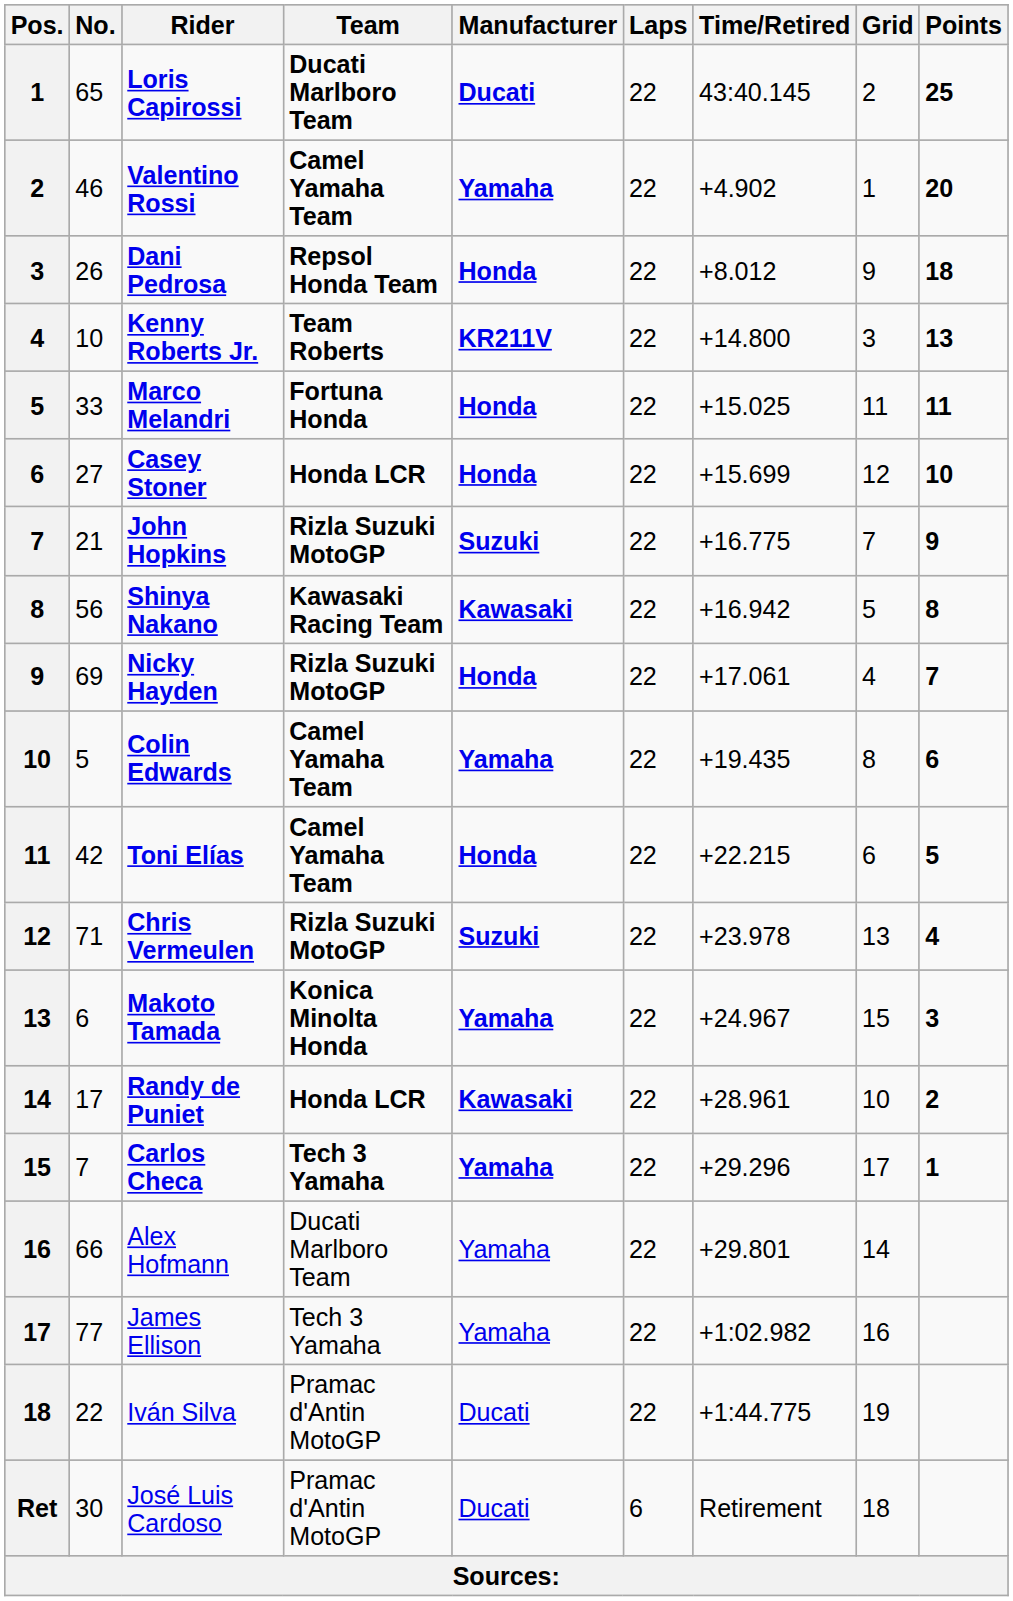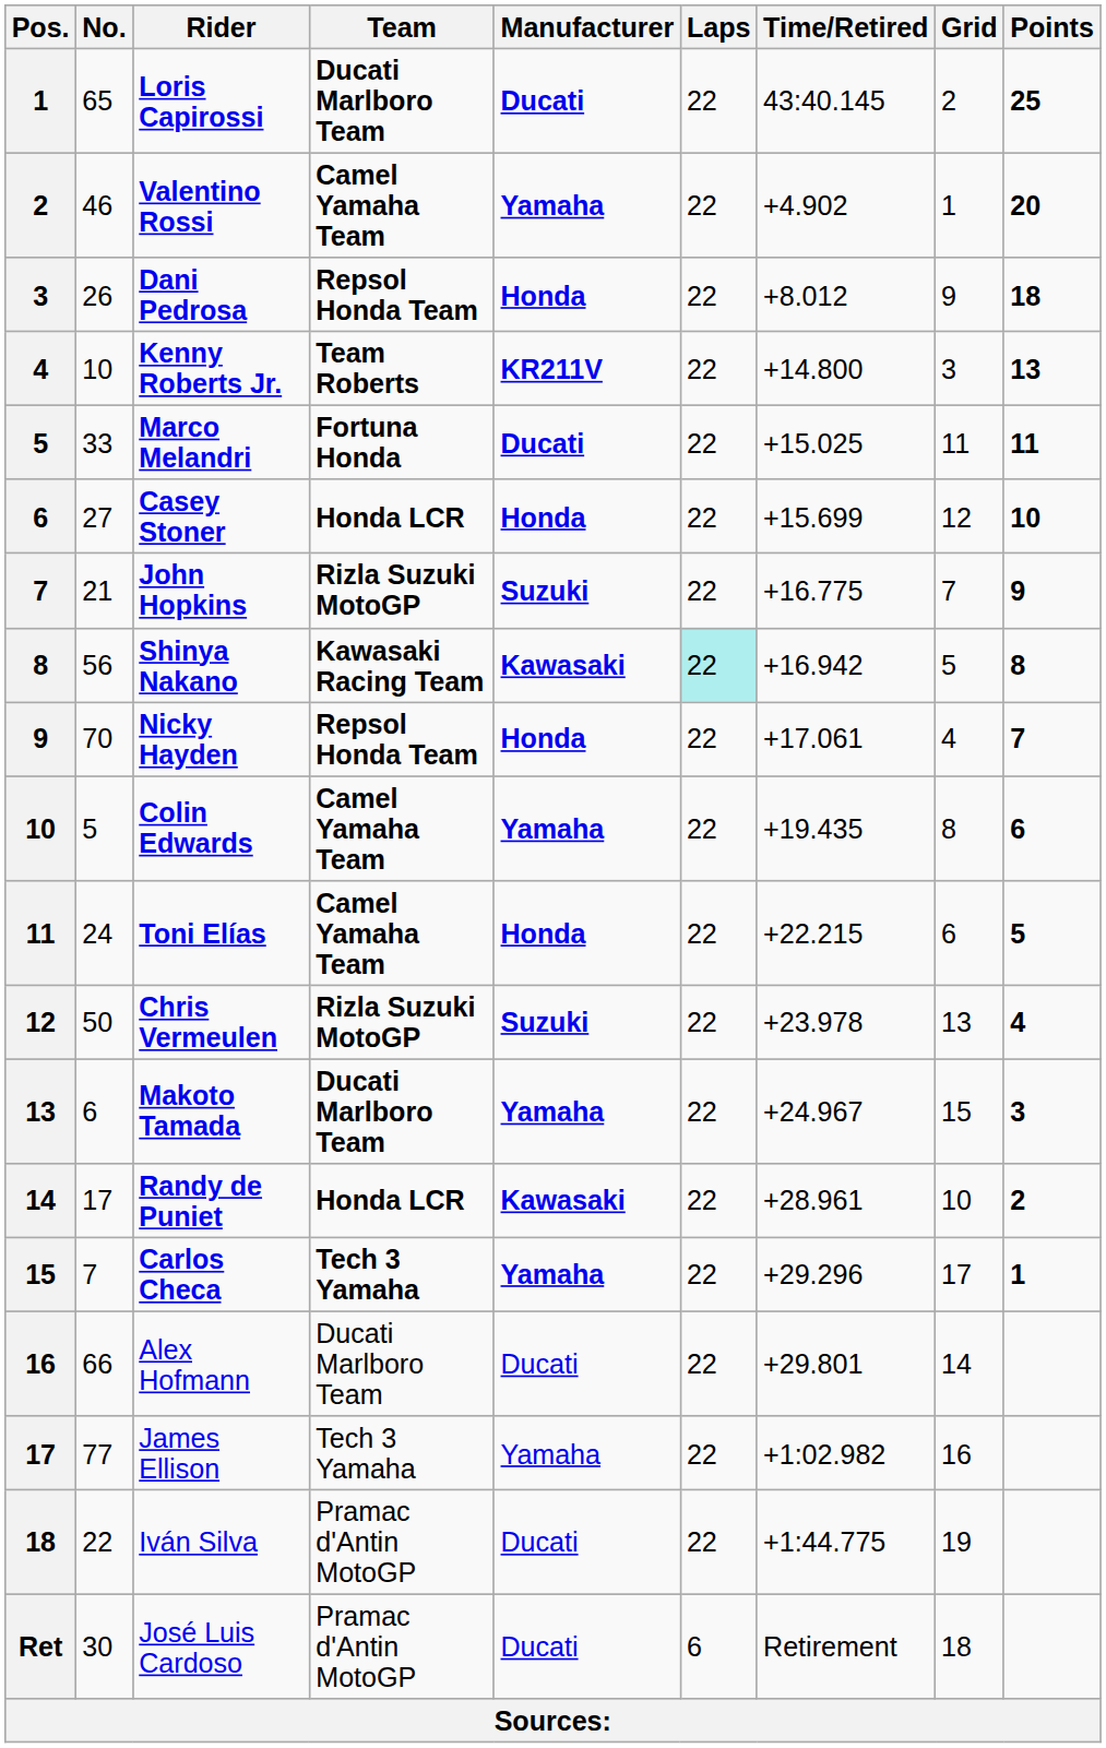Marco Melandri | Manufacturer: Honda -> Ducati
Shinya Nakano | Laps: no background -> paleturquoise background
Nicky Hayden | No.: 69 -> 70
Nicky Hayden | Team: Rizla Suzuki MotoGP -> Repsol Honda Team
Toni Elías | No.: 42 -> 24
Chris Vermeulen | No.: 71 -> 50
Makoto Tamada | Team: Konica Minolta Honda -> Ducati Marlboro Team
Alex Hofmann | Manufacturer: Yamaha -> Ducati
